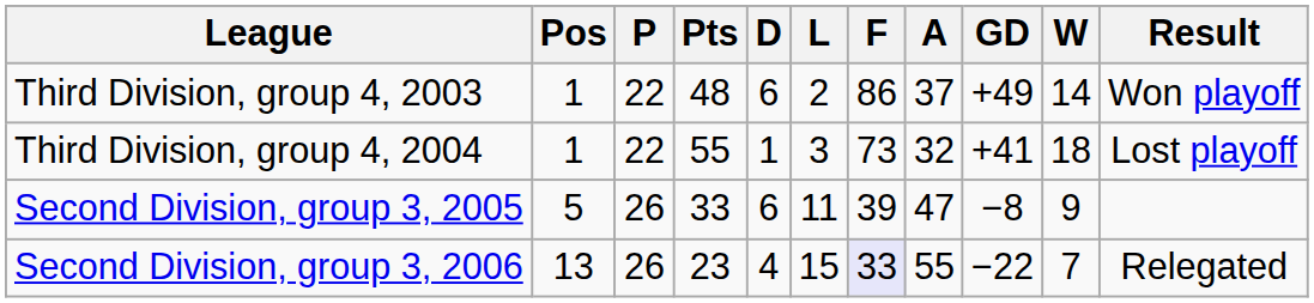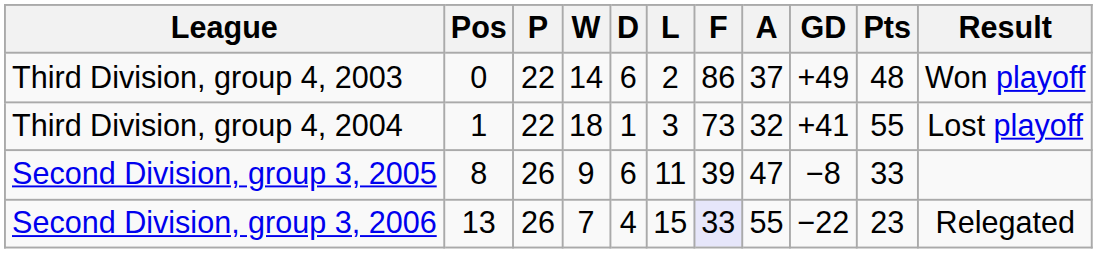columns swapped: W <-> Pts
Third Division, group 4, 2003 | Pos: 1 -> 0
Second Division, group 3, 2005 | Pos: 5 -> 8
